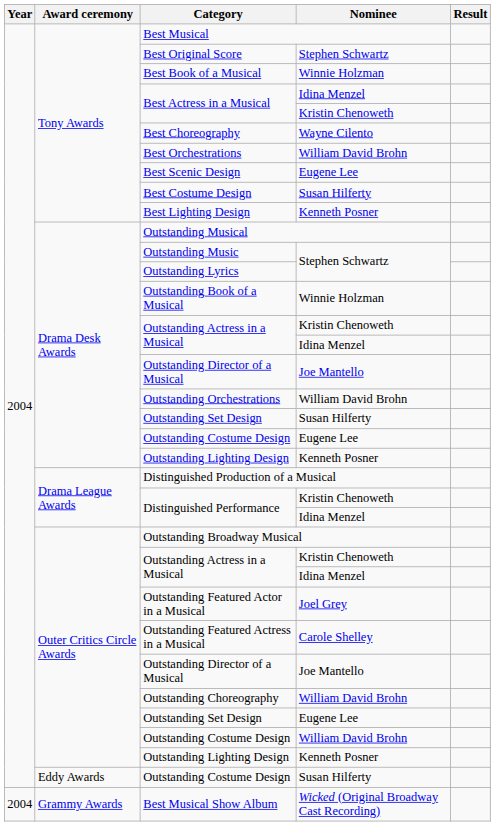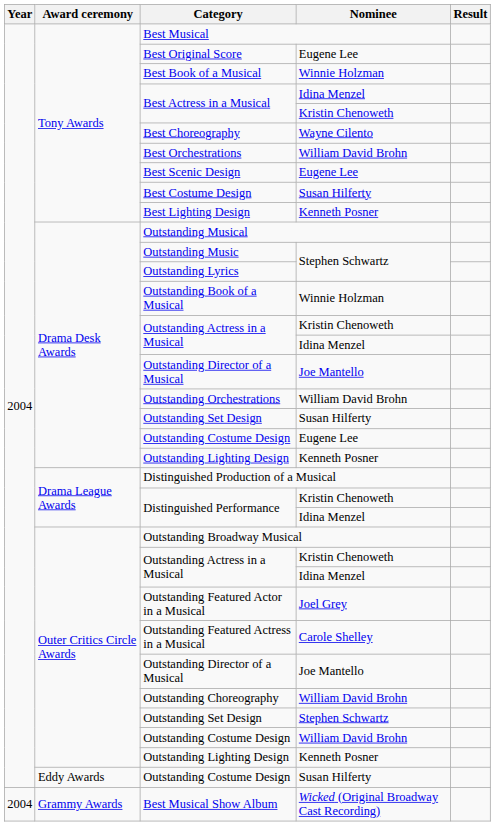Best Original Score | Nominee: Stephen Schwartz -> Eugene Lee
Outer Critics Circle Awards / Outstanding Set Design | Nominee: Eugene Lee -> Stephen Schwartz
